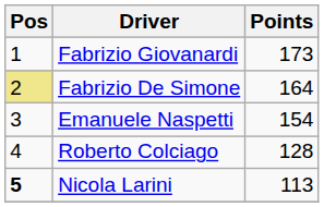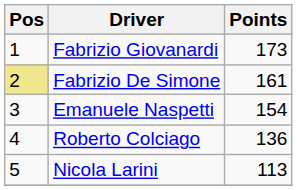Fabrizio De Simone | Points: 164 -> 161
Roberto Colciago | Points: 128 -> 136
Nicola Larini | Pos: bold -> normal
